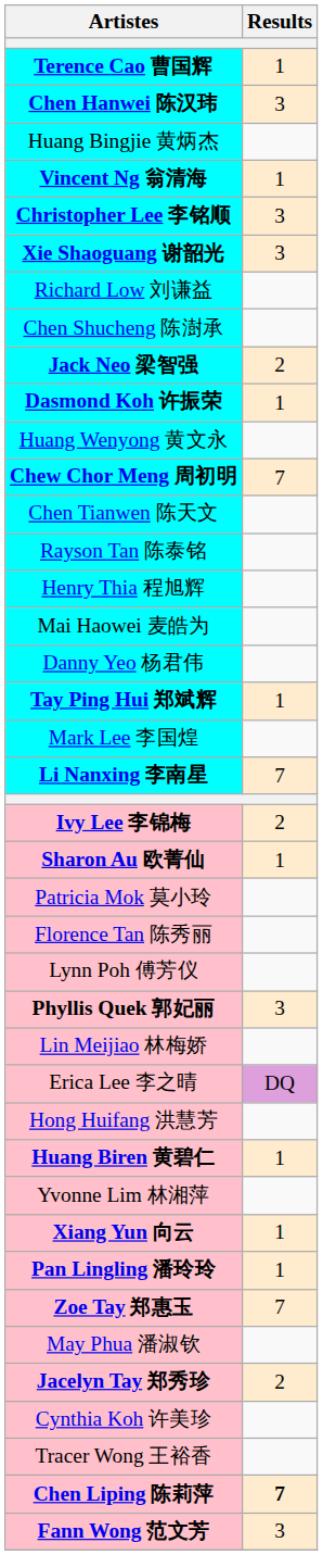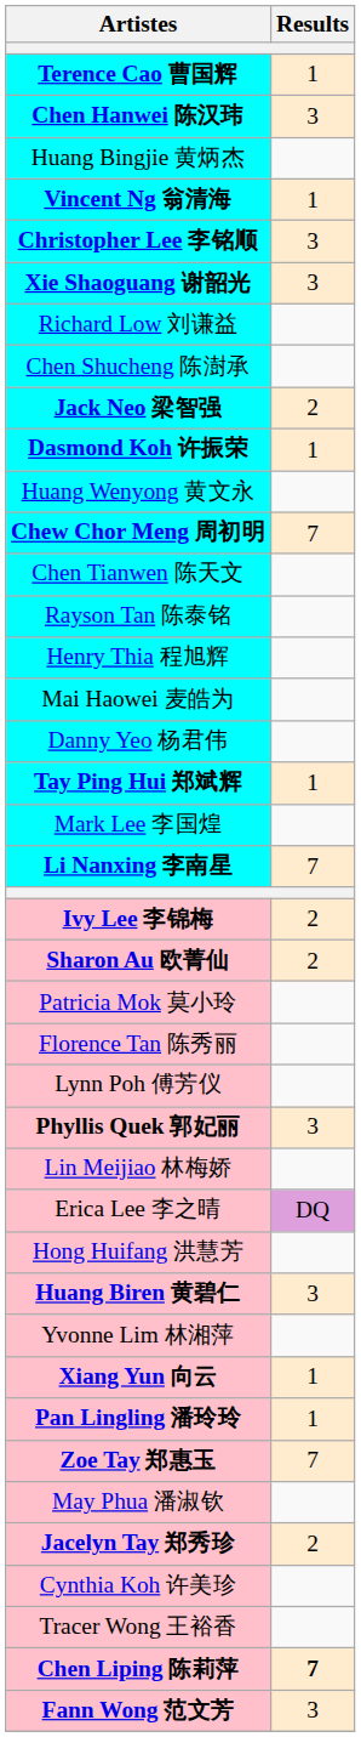Sharon Au 欧菁仙 | Results: 1 -> 2
Huang Biren 黄碧仁 | Results: 1 -> 3
